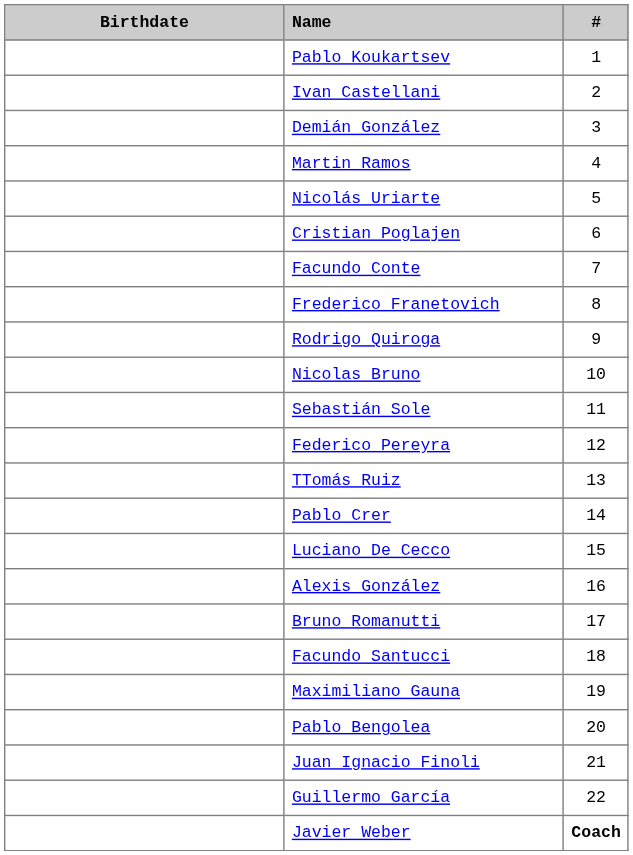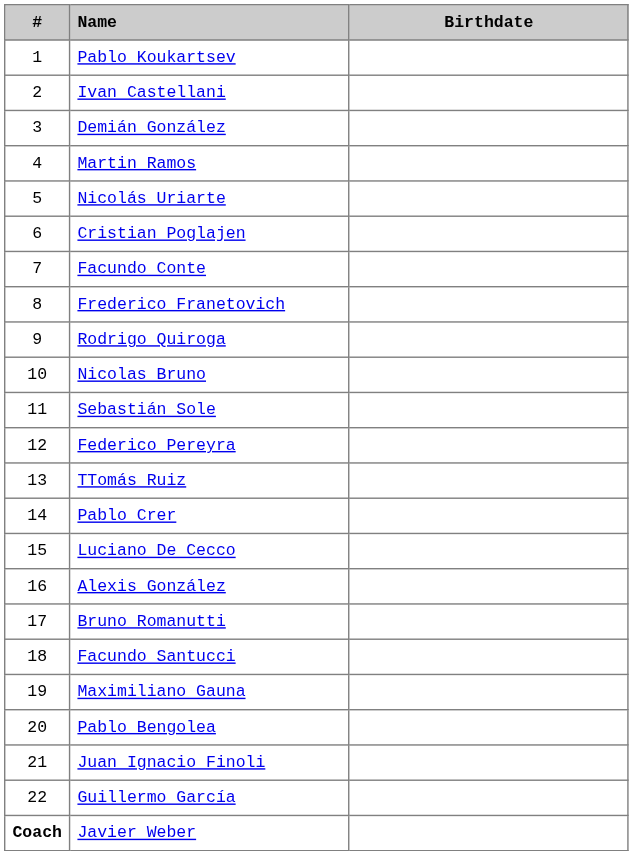columns swapped: # <-> Birthdate
